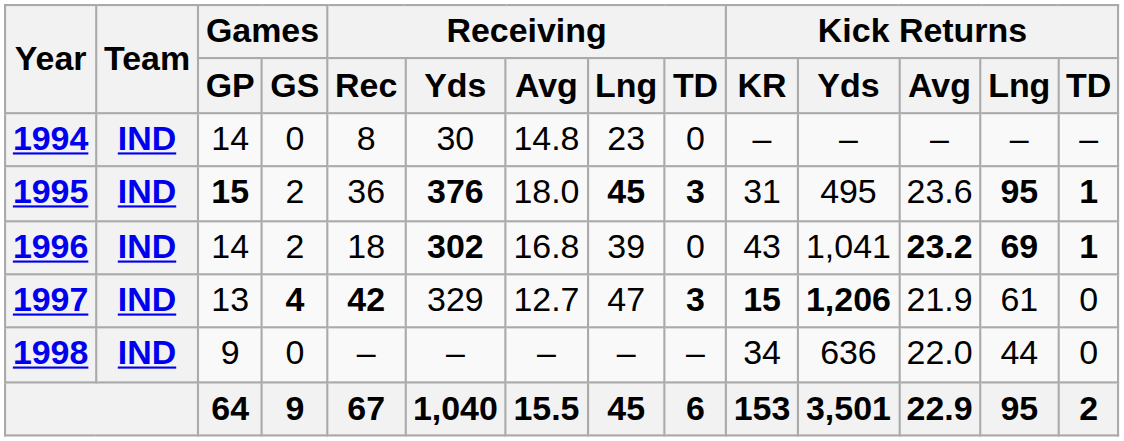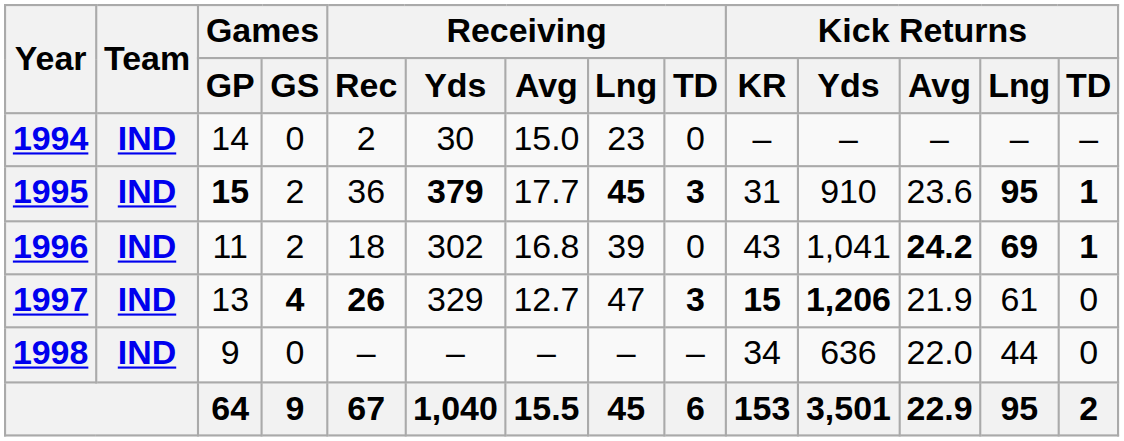1994 | Receiving / Rec: 8 -> 2
1994 | Receiving / Avg: 14.8 -> 15.0
1995 | Receiving / Yds: 376 -> 379
1995 | Receiving / Avg: 18.0 -> 17.7
1995 | Kick Returns / Yds: 495 -> 910
1996 | Games / GP: 14 -> 11
1996 | Receiving / Yds: bold -> normal
1996 | Kick Returns / Avg: 23.2 -> 24.2
1997 | Receiving / Rec: 42 -> 26
